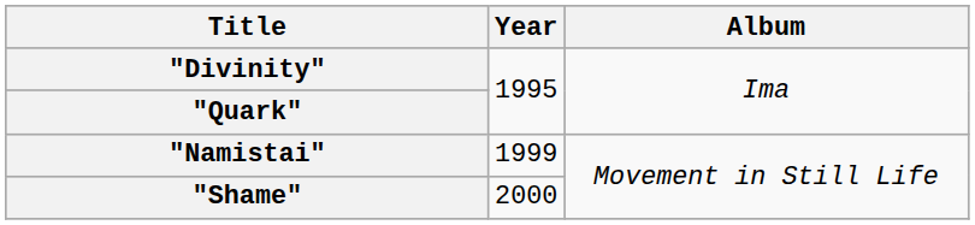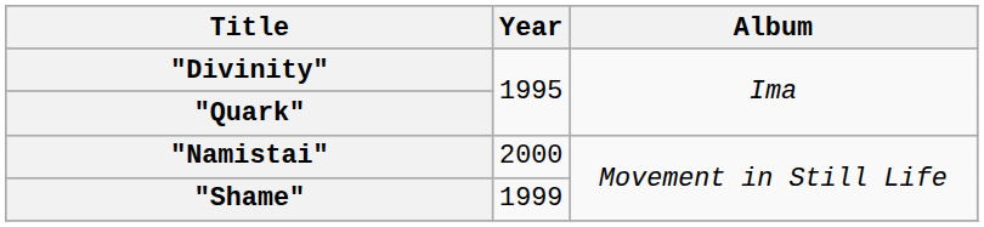"Namistai" | Year: 1999 -> 2000
"Shame" | Year: 2000 -> 1999
